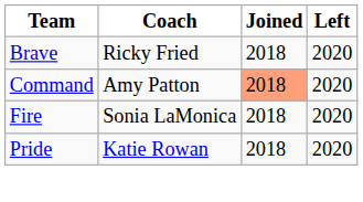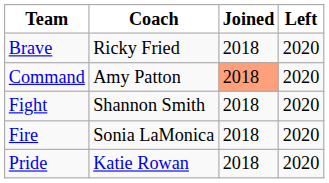+ row: Fight | Shannon Smith | 2018 | 2020
